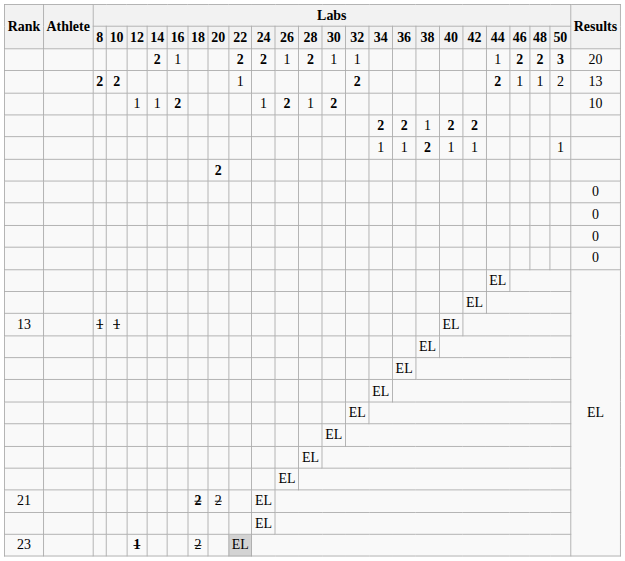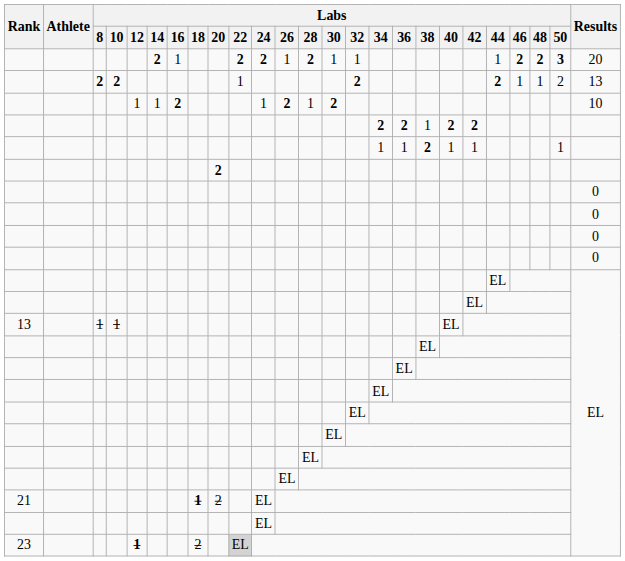21 | Labs / 18: 2 -> 1
